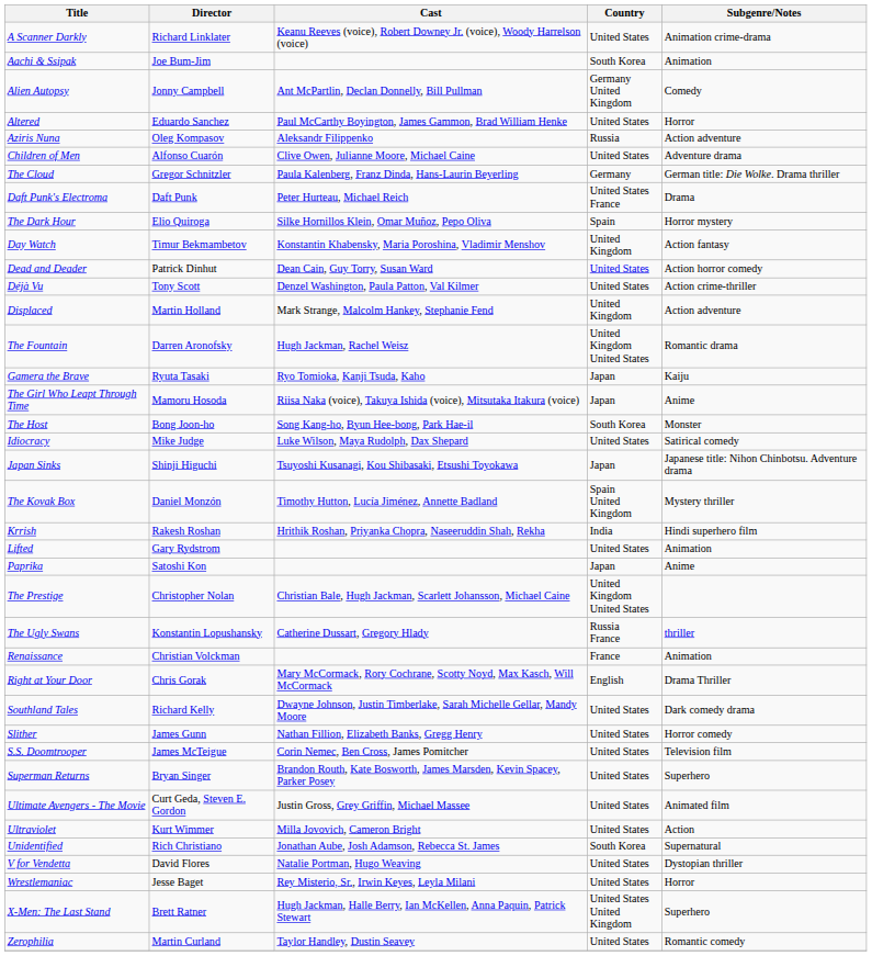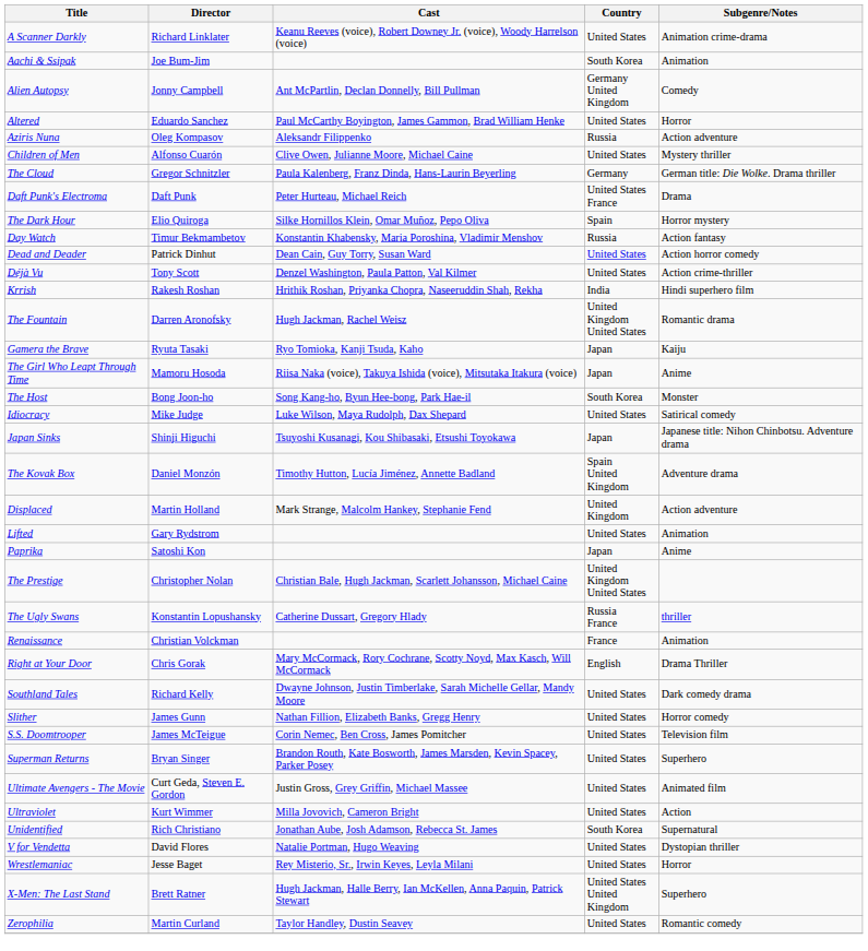Children of Men | Subgenre/Notes: Adventure drama -> Mystery thriller
Day Watch | Country: United Kingdom -> Russia
rows swapped: Displaced <-> Krrish
The Kovak Box | Subgenre/Notes: Mystery thriller -> Adventure drama
